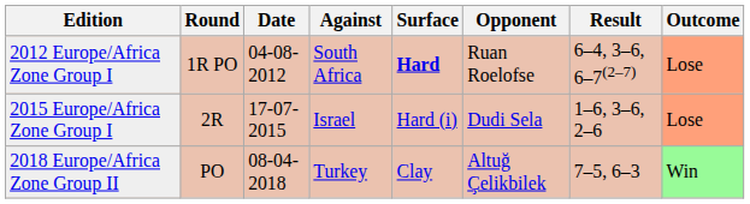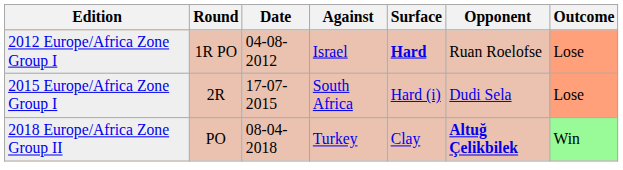- column: Result | 6–4, 3–6, 6–7(2–7) | 1–6, 3–6, 2–6 | 7–5, 6–3
2012 Europe/Africa Zone Group I | Against: South Africa -> Israel
2015 Europe/Africa Zone Group I | Against: Israel -> South Africa
2018 Europe/Africa Zone Group II | Opponent: normal -> bold
